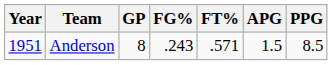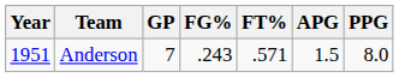Anderson | GP: 8 -> 7
Anderson | PPG: 8.5 -> 8.0
